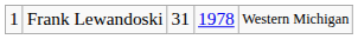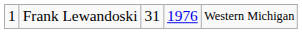Frank Lewandoski | column 4: 1978 -> 1976
